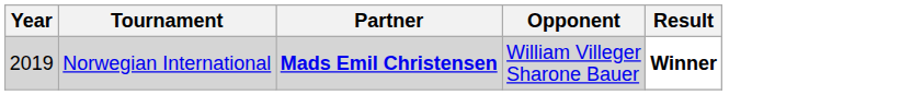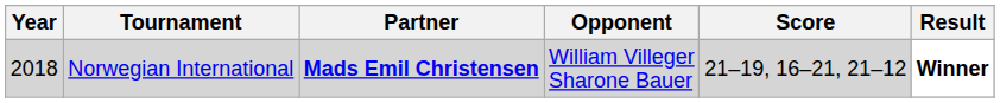+ column: Score | 21–19, 16–21, 21–12
Norwegian International | Year: 2019 -> 2018
